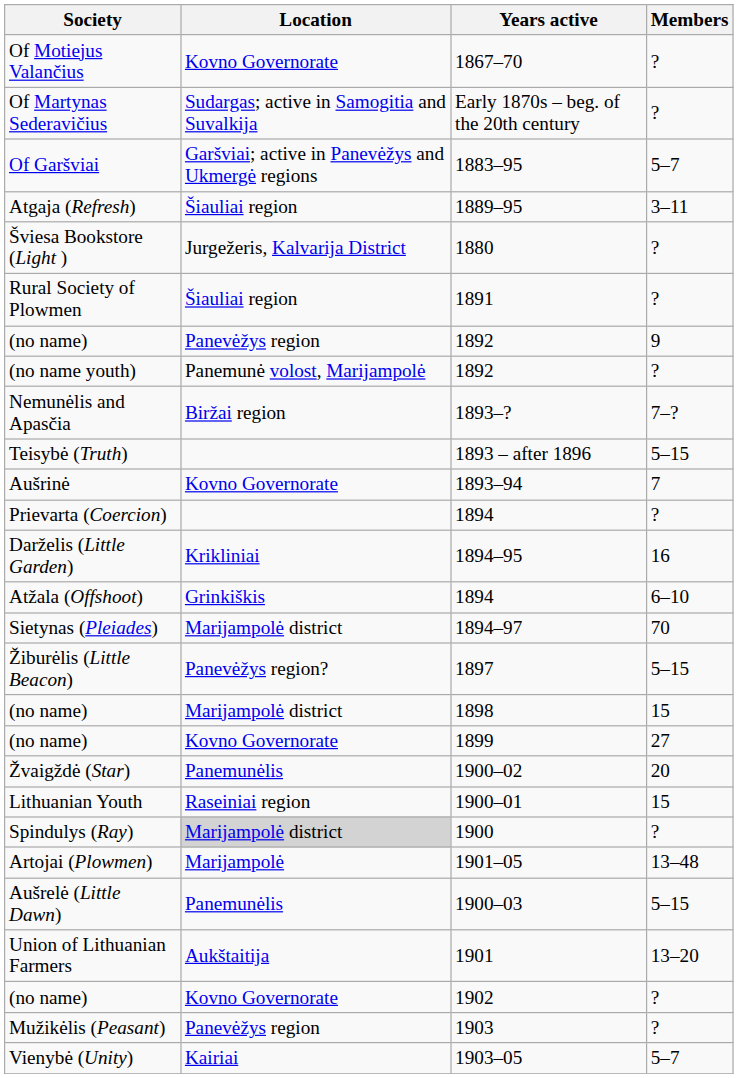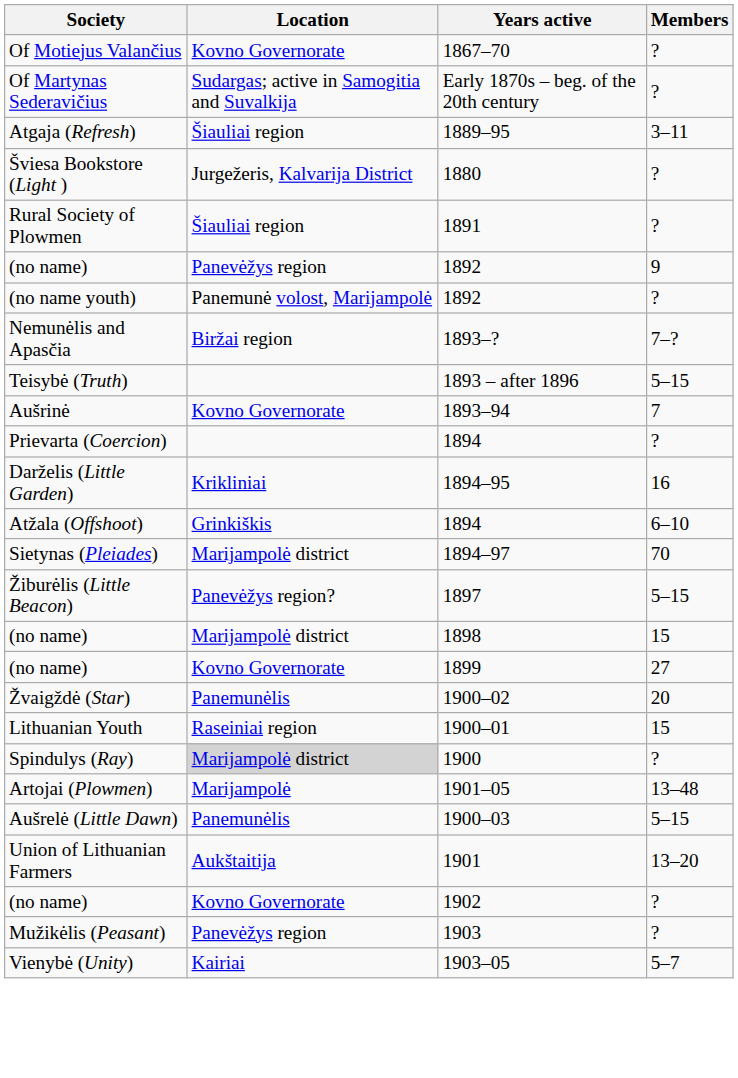- row: Of Garšviai | Garšviai; active in Panevėžys and Ukmergė regions | 1883–95 | 5–7
